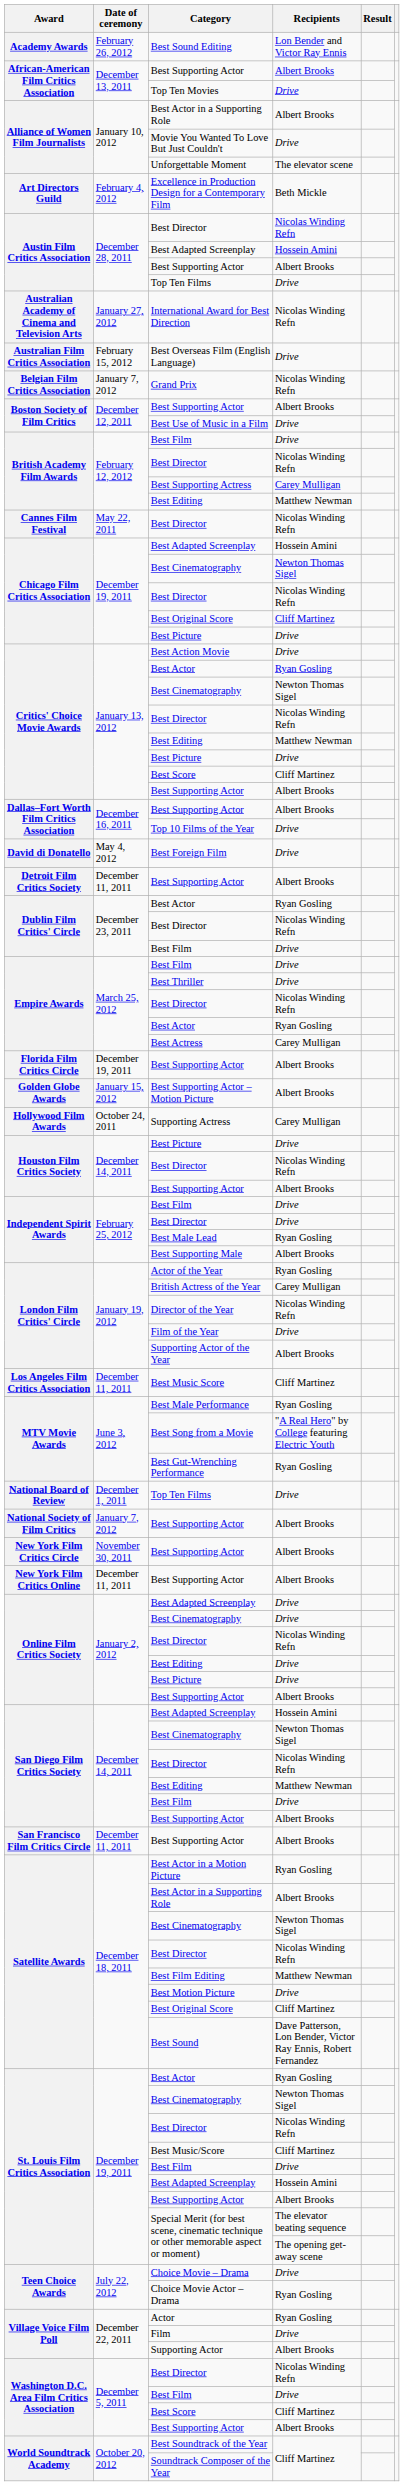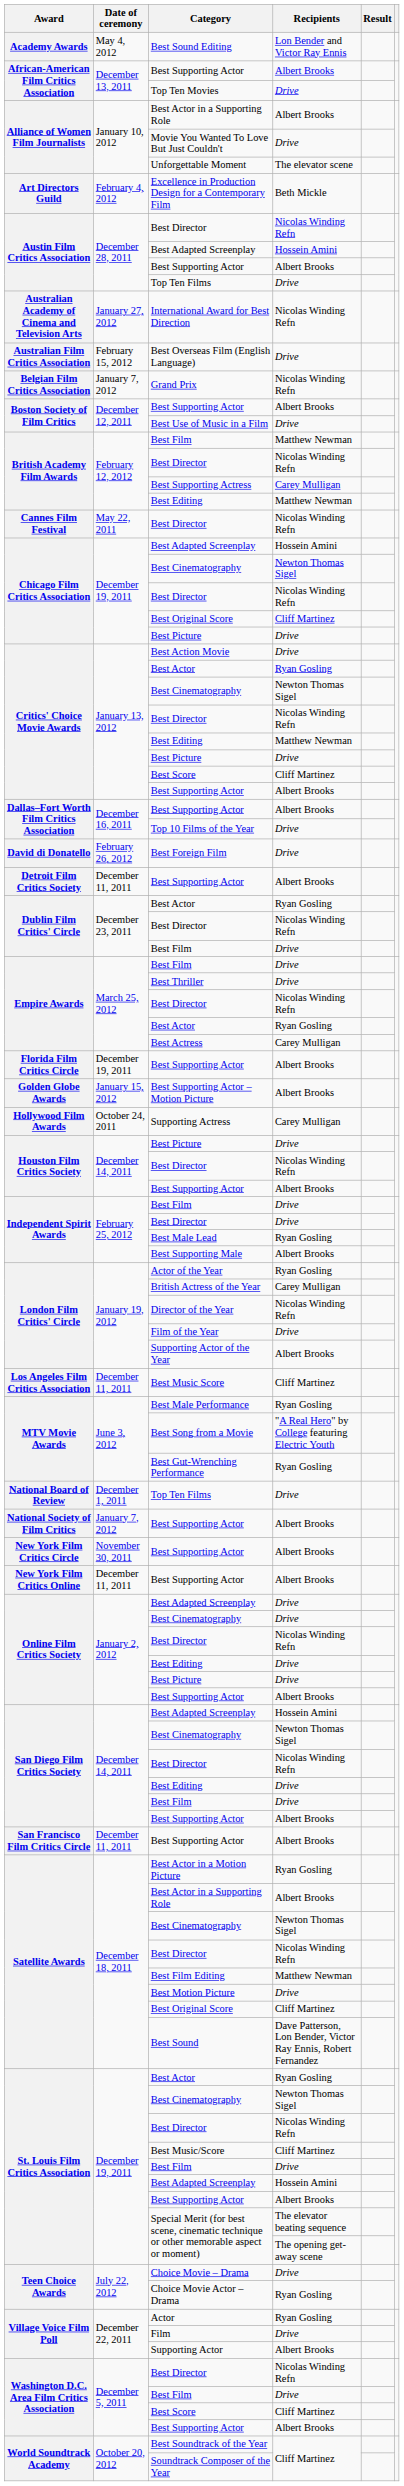Best Sound Editing | Date of ceremony: February 26, 2012 -> May 4, 2012
British Academy Film Awards / Best Film | Recipients: Drive -> Matthew Newman
Best Foreign Film | Date of ceremony: May 4, 2012 -> February 26, 2012
San Diego Film Critics Society / Best Editing | Recipients: Matthew Newman -> Drive
